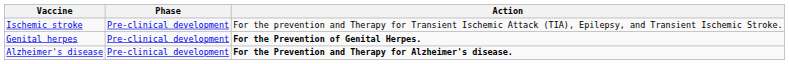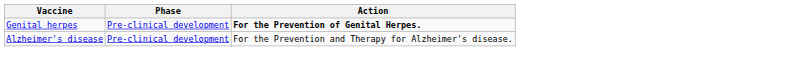- row: Ischemic stroke | Pre-clinical development | For the prevention and Therapy for Transient Ischemic Attack (TIA), Epilepsy, and Transient Ischemic Stroke.
Alzheimer's disease | Action: bold -> normal
